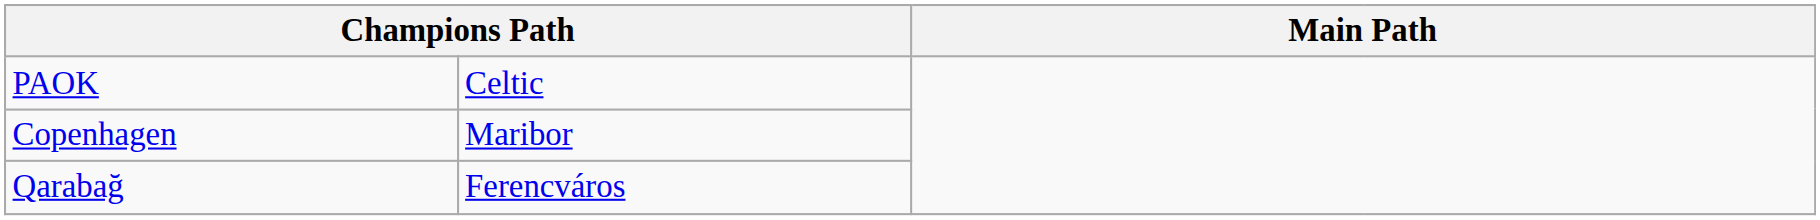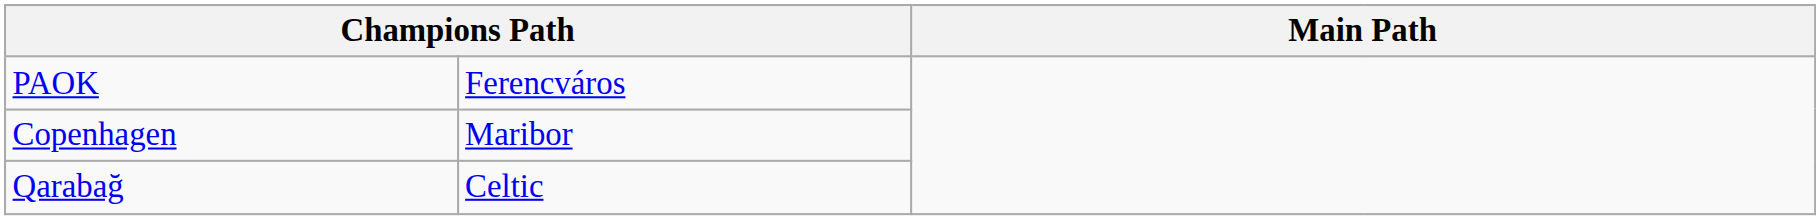PAOK | column 2: Celtic -> Ferencváros
Qarabağ | column 2: Ferencváros -> Celtic
